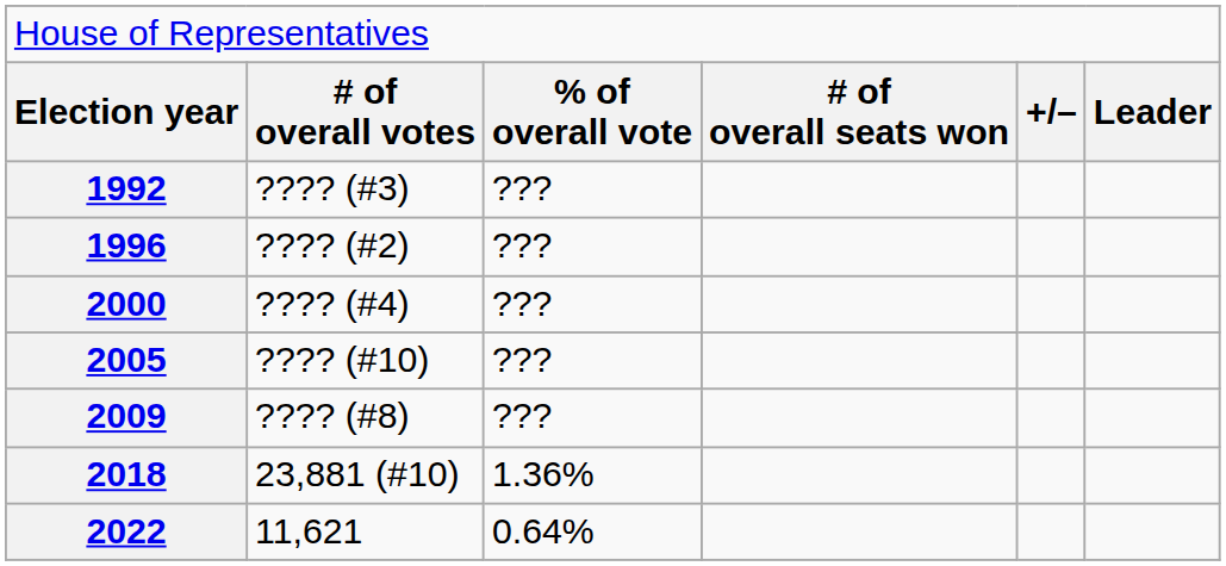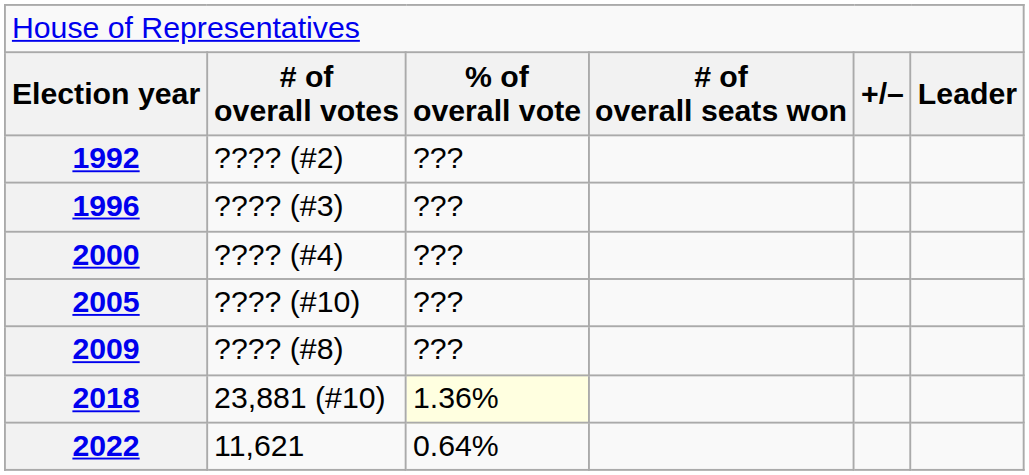1992 | column 2: ???? (#3) -> ???? (#2)
1996 | column 2: ???? (#2) -> ???? (#3)
2018 | column 3: no background -> lightyellow background
